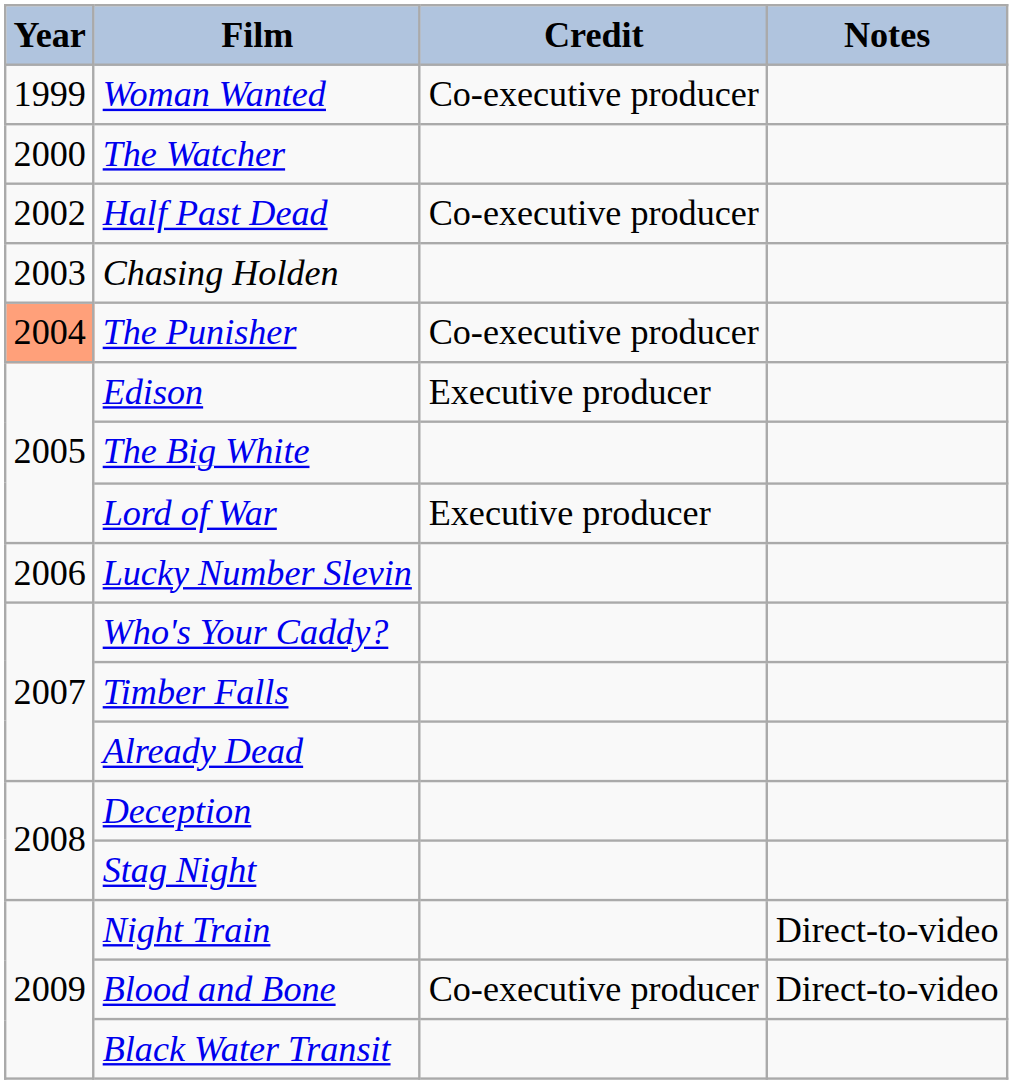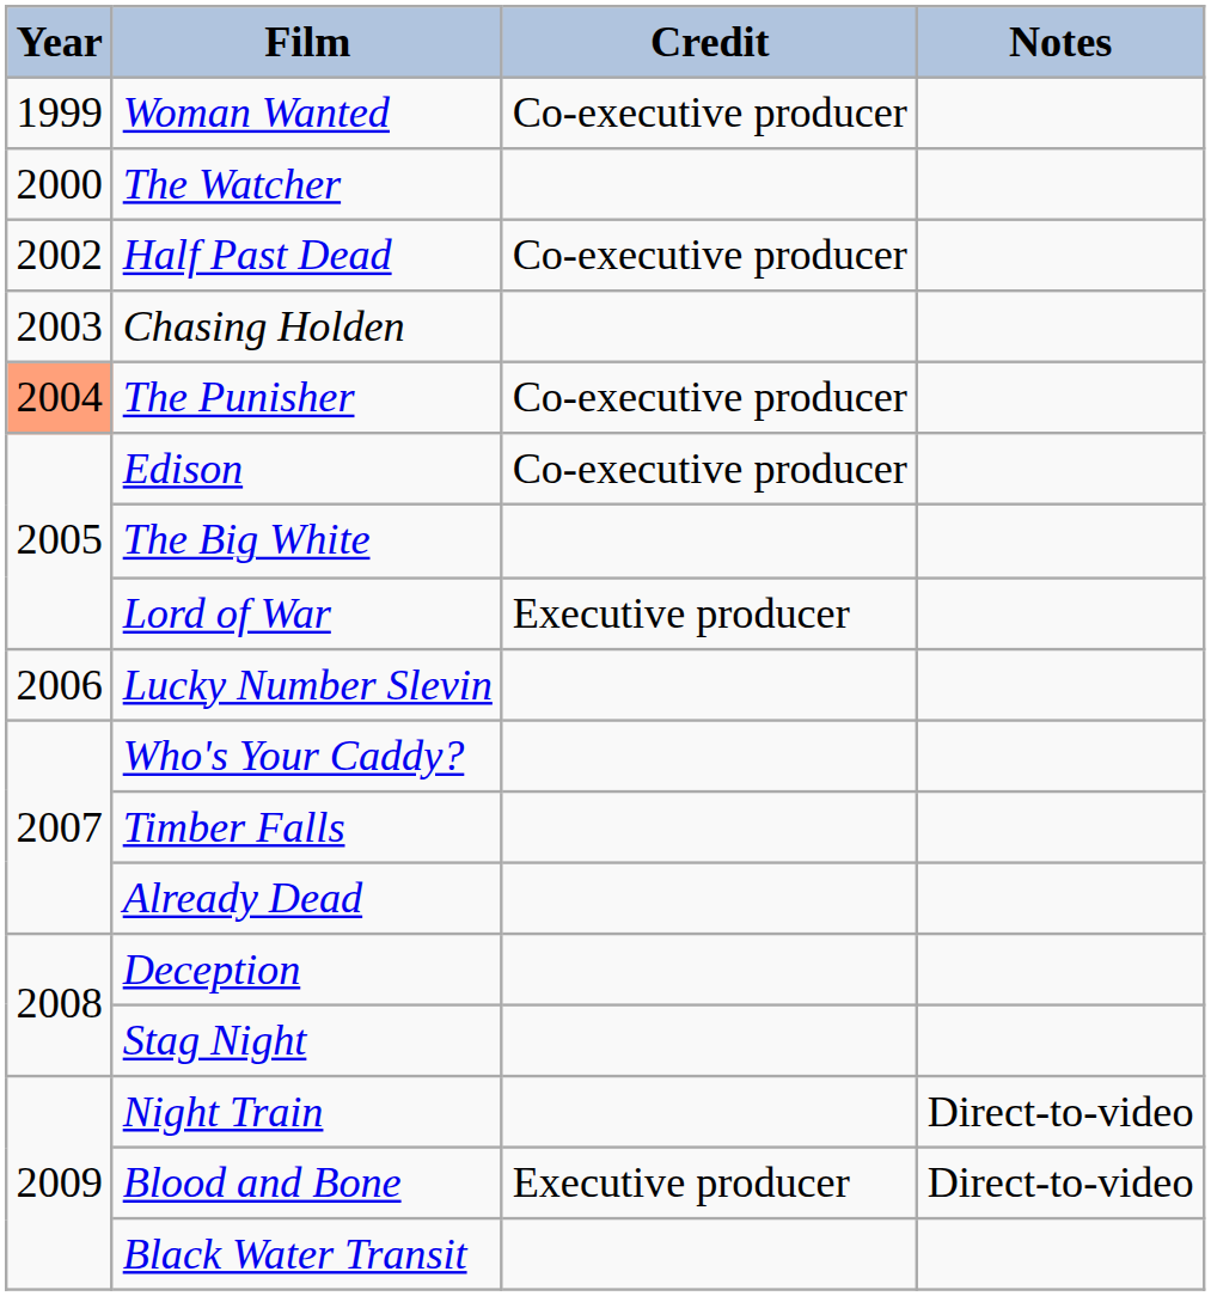Edison | Credit: Executive producer -> Co-executive producer
Blood and Bone | Credit: Co-executive producer -> Executive producer
